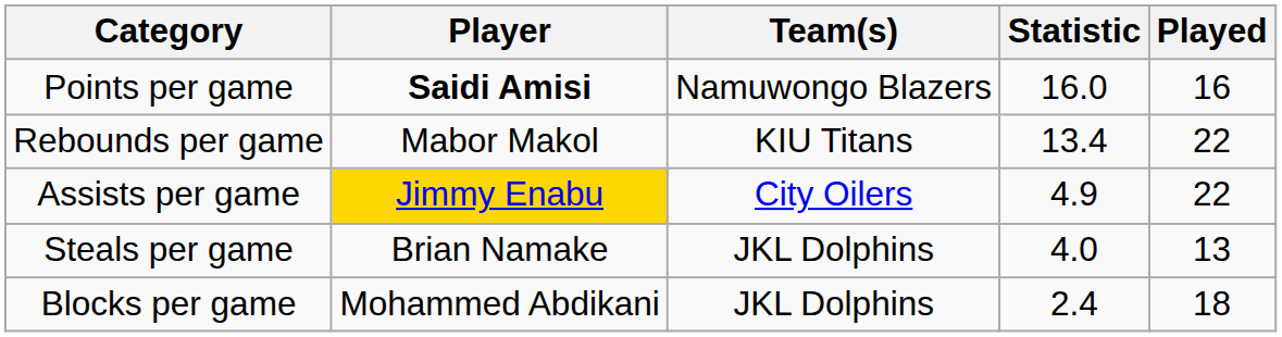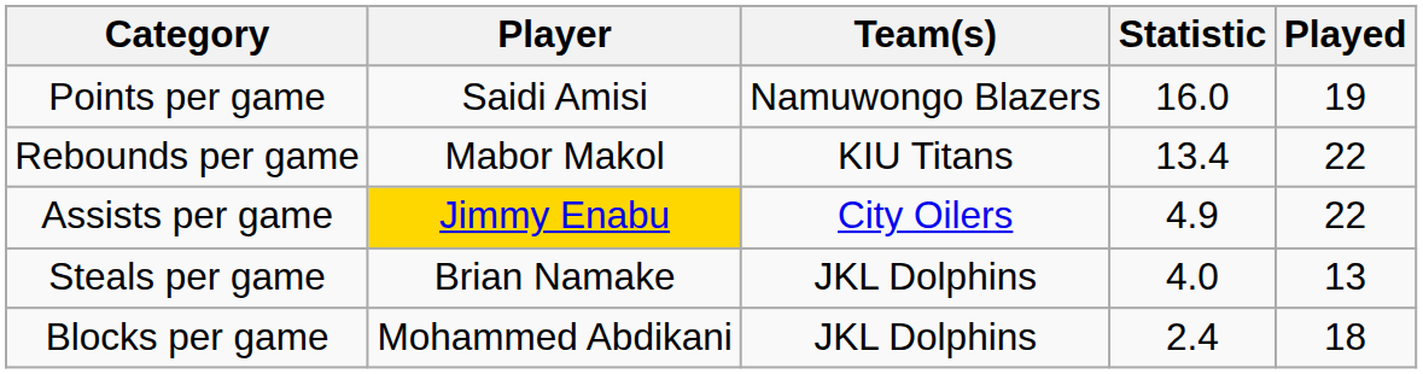Points per game | Player: bold -> normal
Points per game | Played: 16 -> 19
